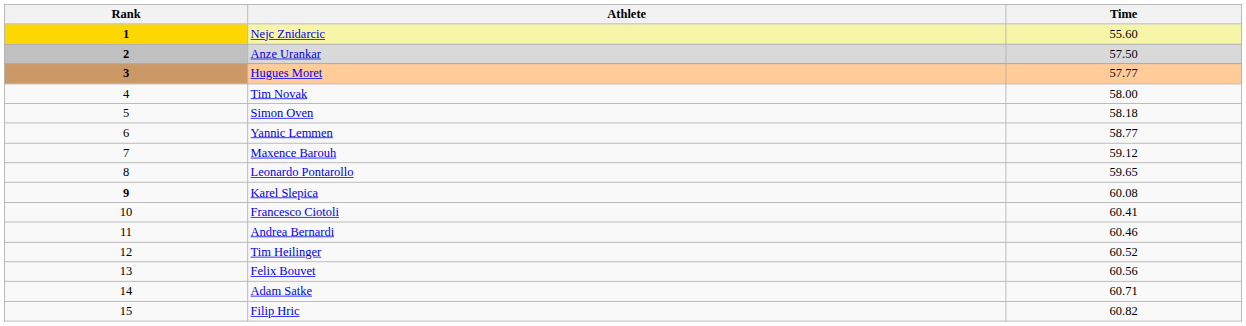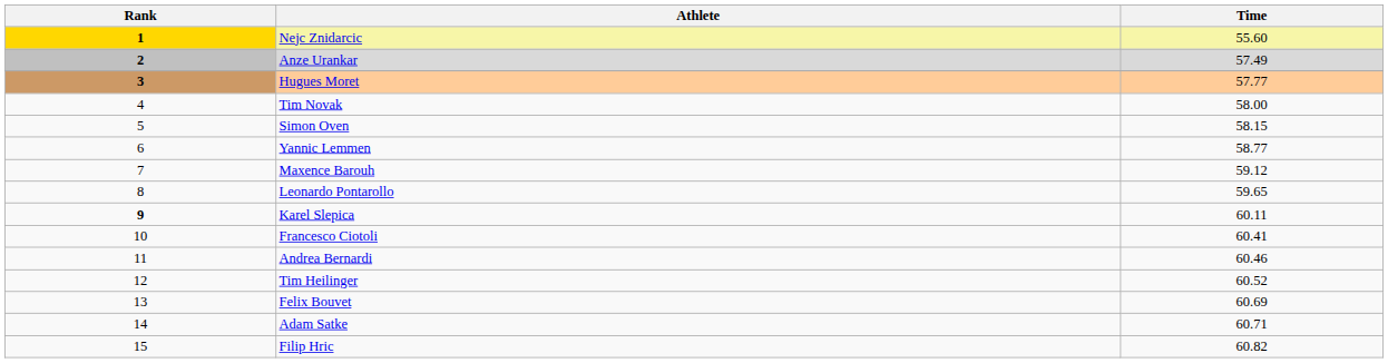Anze Urankar | Time: 57.50 -> 57.49
Simon Oven | Time: 58.18 -> 58.15
Karel Slepica | Time: 60.08 -> 60.11
Felix Bouvet | Time: 60.56 -> 60.69
